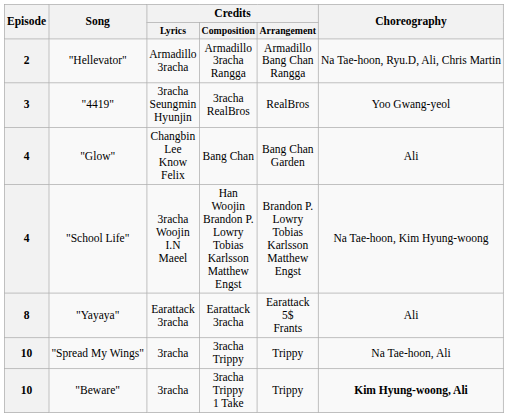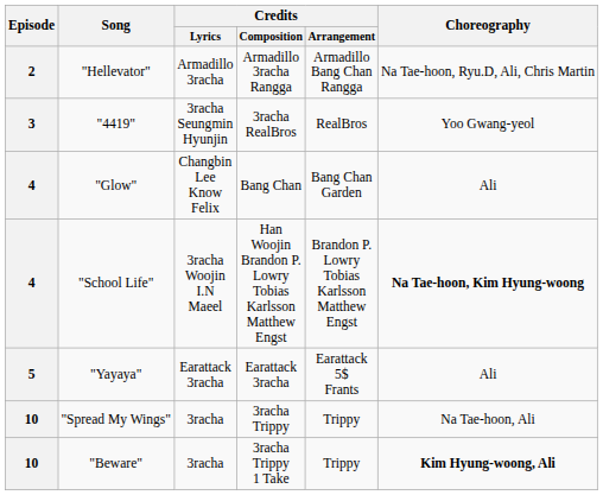"School Life" | Choreography: normal -> bold
"Yayaya" | Episode: 8 -> 5
